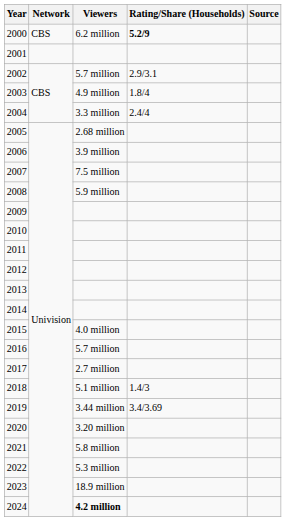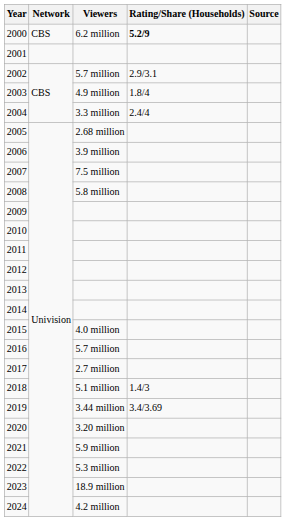2008 | Viewers: 5.9 million -> 5.8 million
2021 | Viewers: 5.8 million -> 5.9 million
2024 | Viewers: bold -> normal
